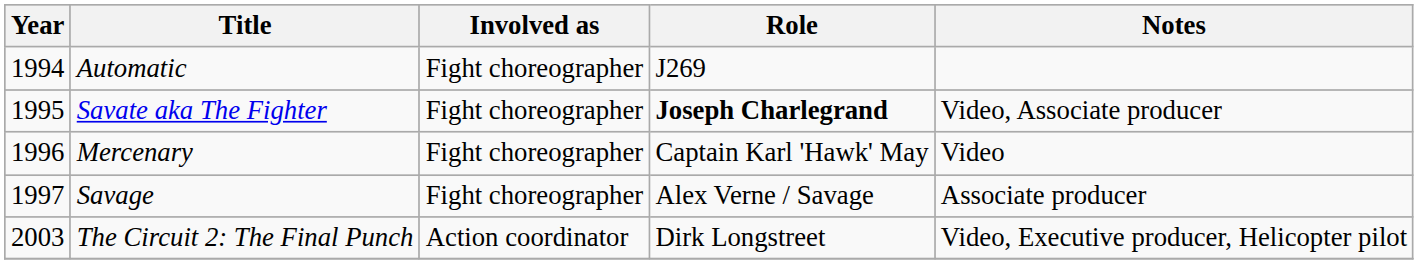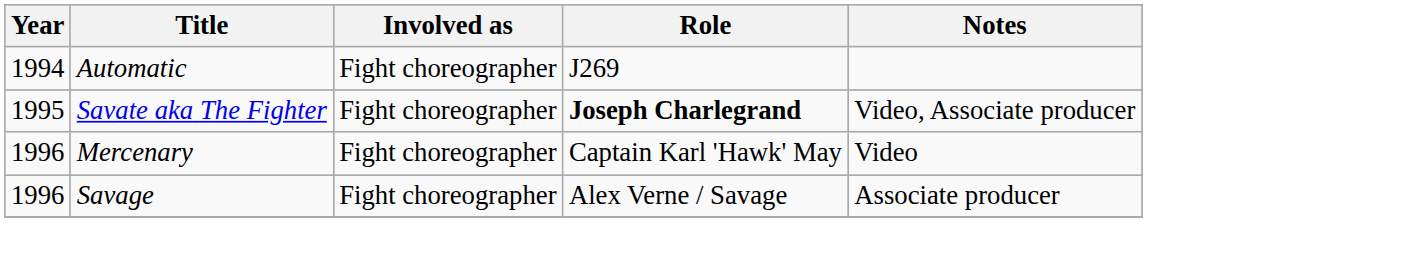Savage | Year: 1997 -> 1996
- row: 2003 | The Circuit 2: The Final Punch | Action coordinator | Dirk Longstreet | Video, Executive producer, Helicopter pilot
